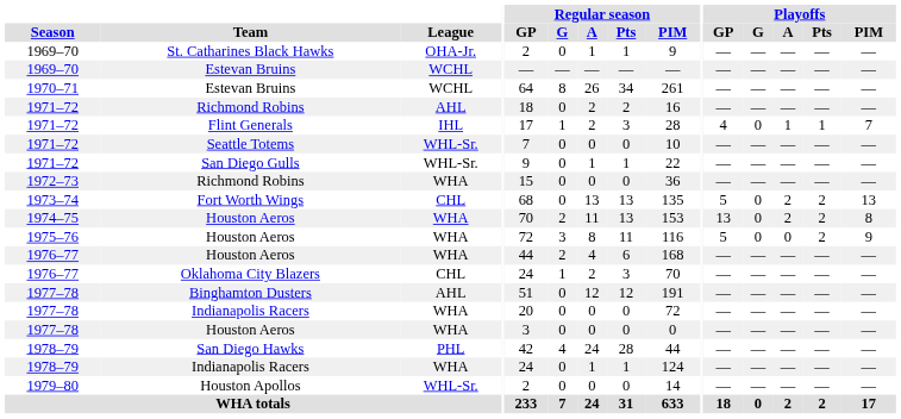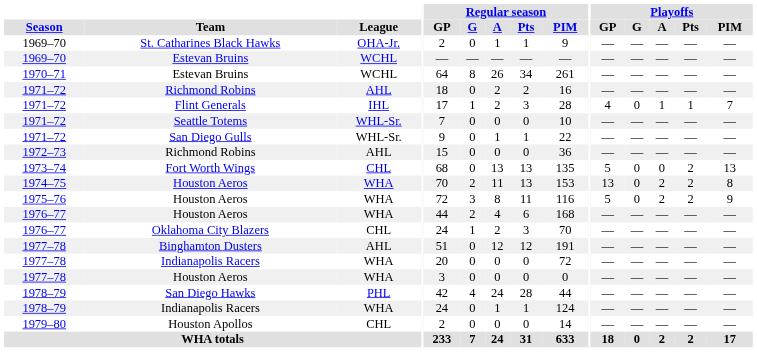1972–73 / Richmond Robins | League: WHA -> AHL
Fort Worth Wings | Playoffs / A: 2 -> 0
1975–76 / Houston Aeros | Playoffs / A: 0 -> 2
Houston Apollos | League: WHL-Sr. -> CHL
